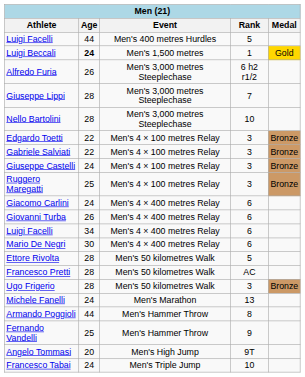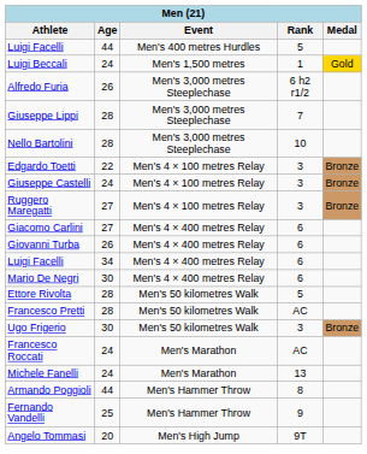Luigi Beccali | Age: bold -> normal
- row: Gabriele Salviati | 22 | Men's 4 × 100 metres Relay | 3 | Bronze
Ruggero Maregatti | Age: 25 -> 27
Giacomo Carlini | Age: 24 -> 27
Ugo Frigerio | Age: 28 -> 30
+ row: Francesco Roccati | 24 | Men's Marathon | AC
- row: Francesco Tabai | 24 | Men's Triple Jump | 10
